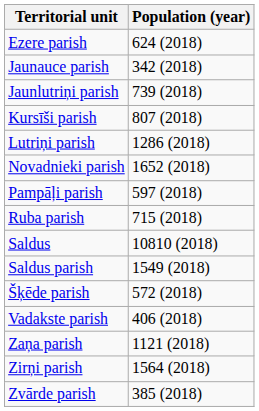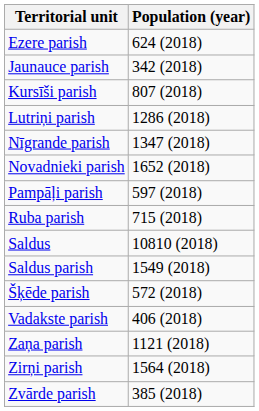- row: Jaunlutriņi parish | 739 (2018)
+ row: Nīgrande parish | 1347 (2018)
